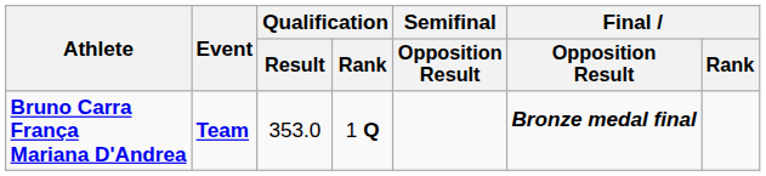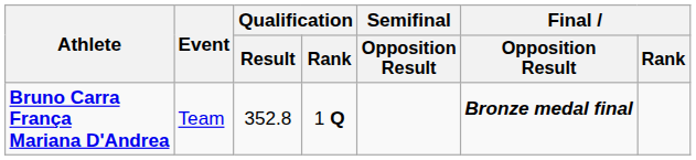Bruno Carra França Mariana D'Andrea | Event: bold -> normal
Bruno Carra França Mariana D'Andrea | Qualification / Result: 353.0 -> 352.8
